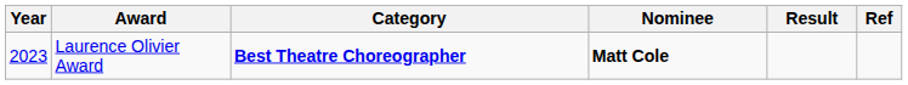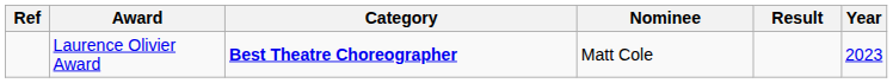columns swapped: Year <-> Ref
Laurence Olivier Award | Nominee: bold -> normal
